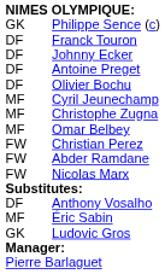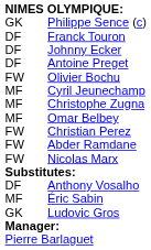Olivier Bochu | column 1: DF -> FW
